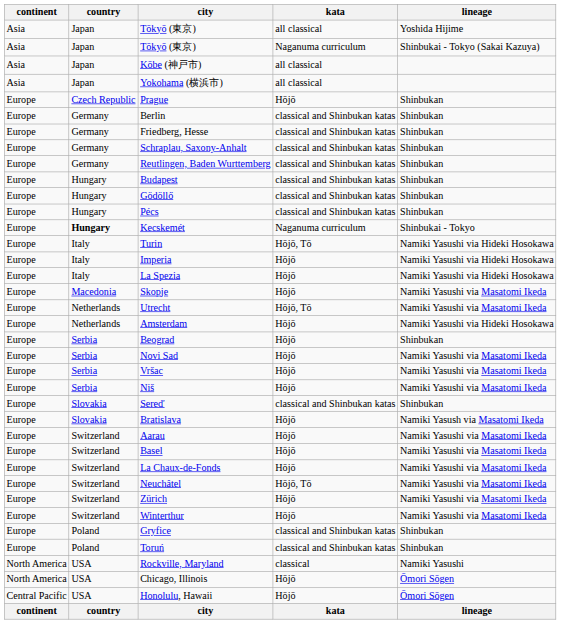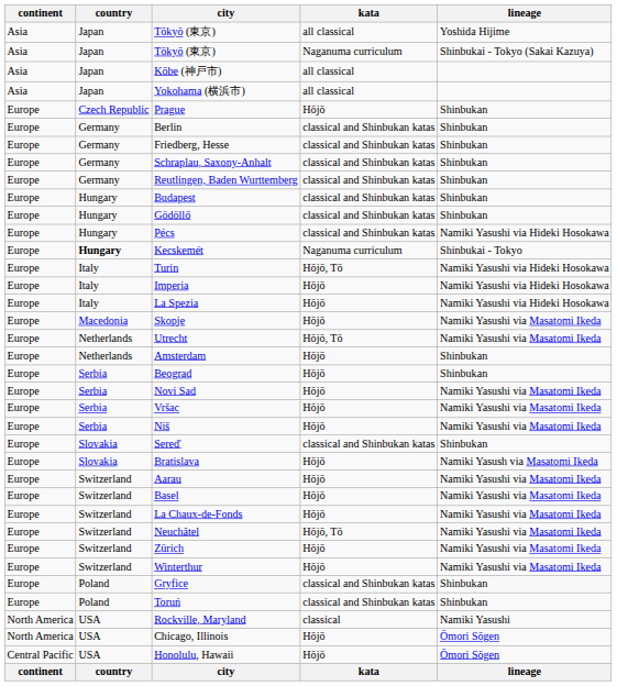Pécs | lineage: Shinbukan -> Namiki Yasushi via Hideki Hosokawa
Amsterdam | lineage: Namiki Yasushi via Hideki Hosokawa -> Shinbukan
